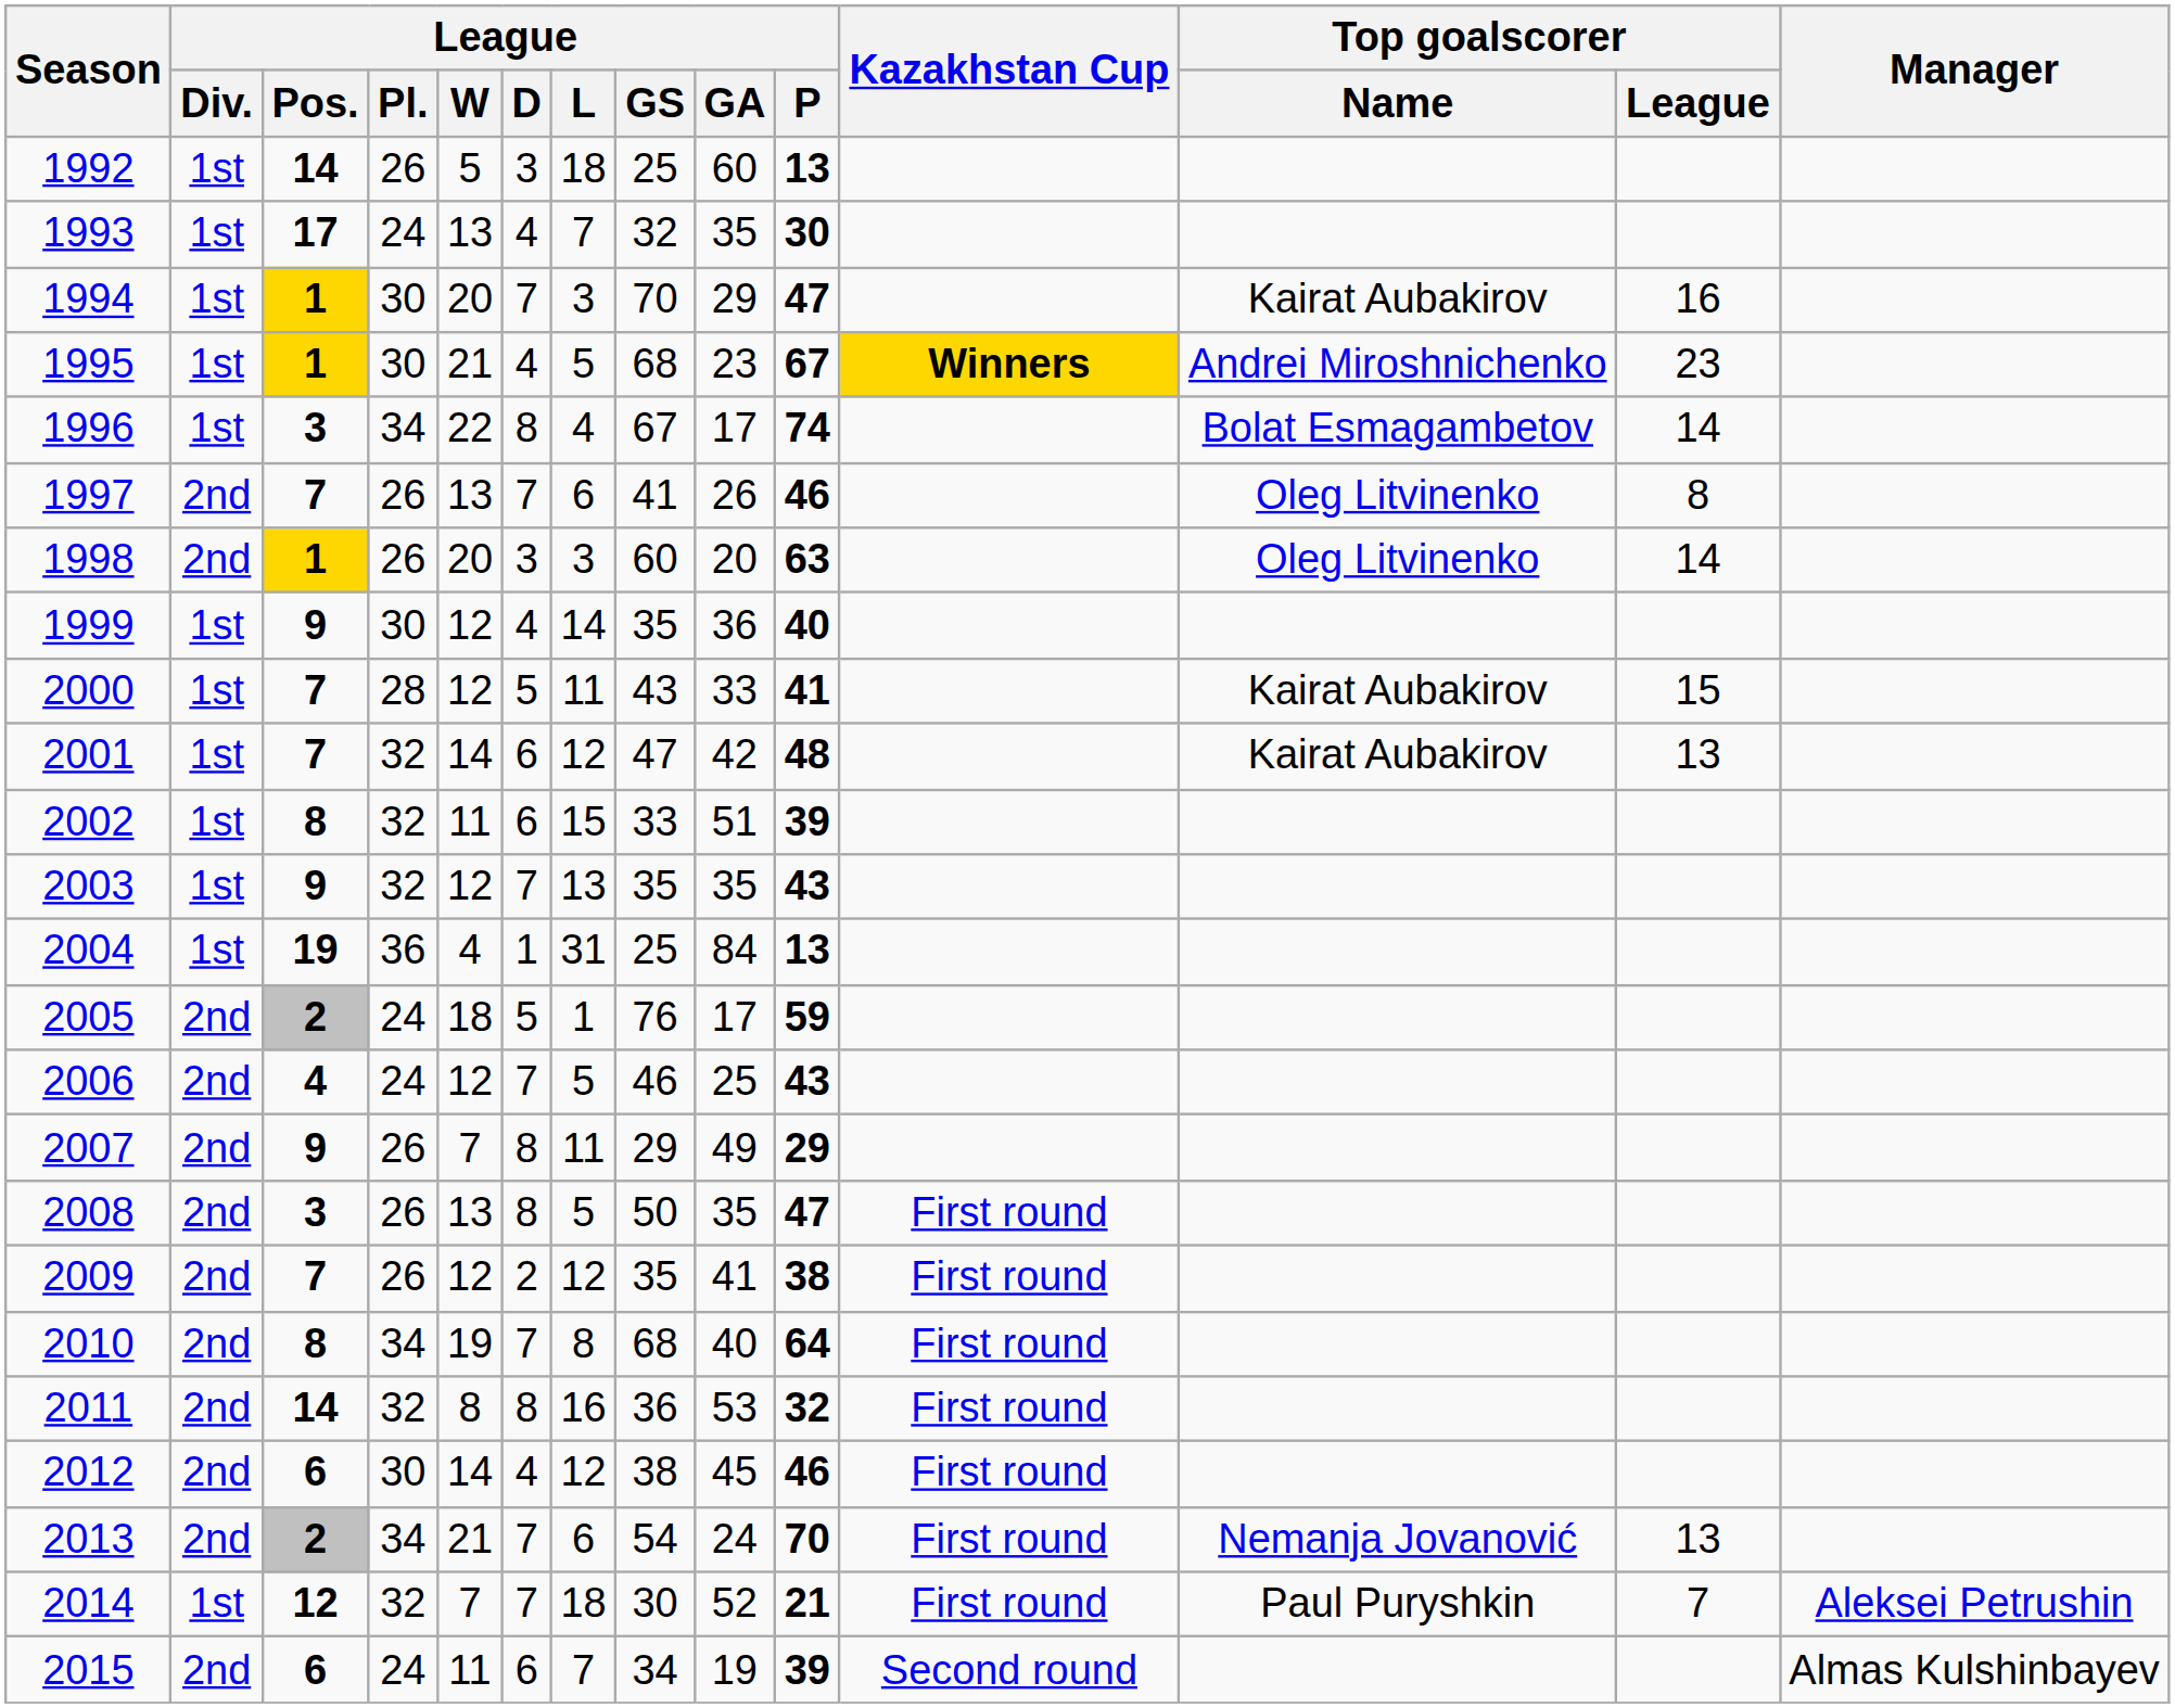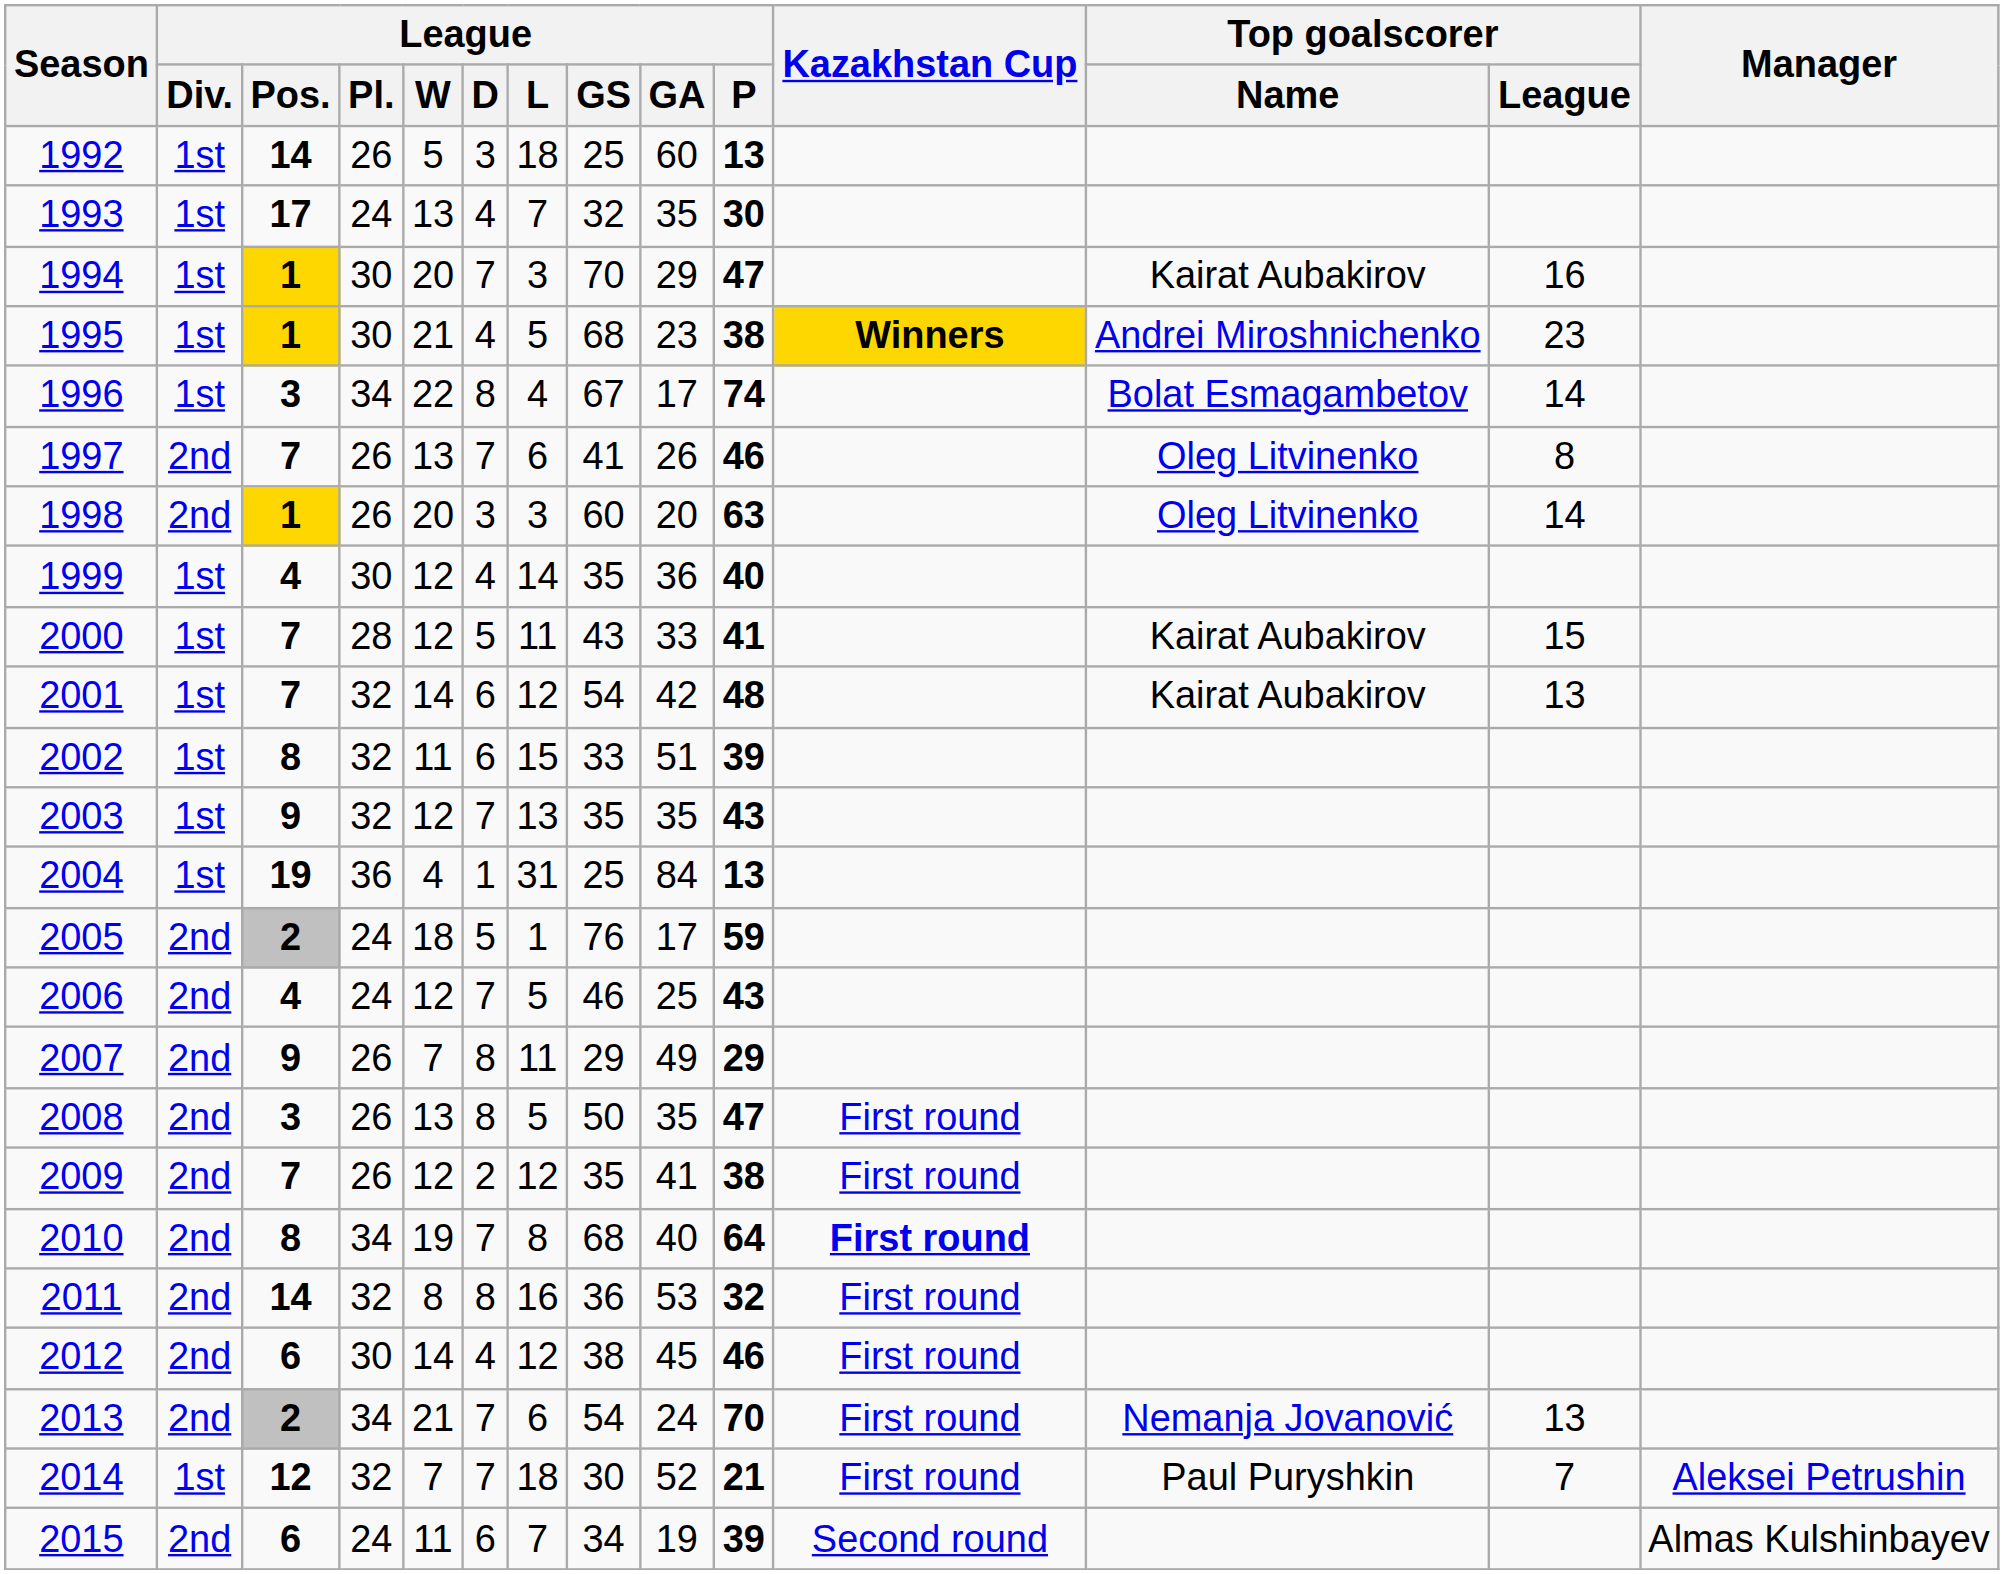1995 | League / P: 67 -> 38
1999 | League / Pos.: 9 -> 4
2001 | League / GS: 47 -> 54
2010 | Kazakhstan Cup: normal -> bold
